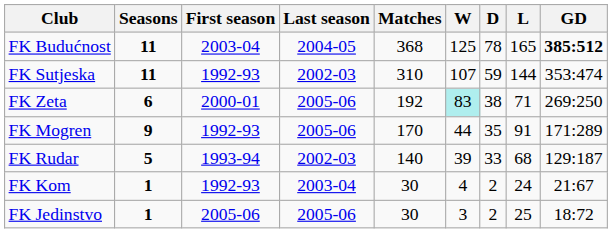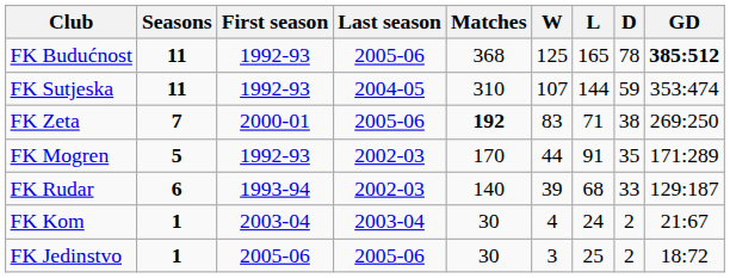columns swapped: D <-> L
FK Budućnost | First season: 2003-04 -> 1992-93
FK Budućnost | Last season: 2004-05 -> 2005-06
FK Sutjeska | Last season: 2002-03 -> 2004-05
FK Zeta | Seasons: 6 -> 7
FK Zeta | Matches: normal -> bold
FK Zeta | W: paleturquoise background -> no background
FK Mogren | Seasons: 9 -> 5
FK Mogren | Last season: 2005-06 -> 2002-03
FK Rudar | Seasons: 5 -> 6
FK Kom | First season: 1992-93 -> 2003-04
